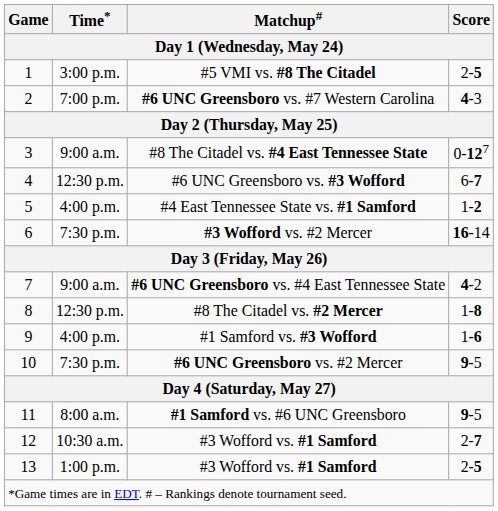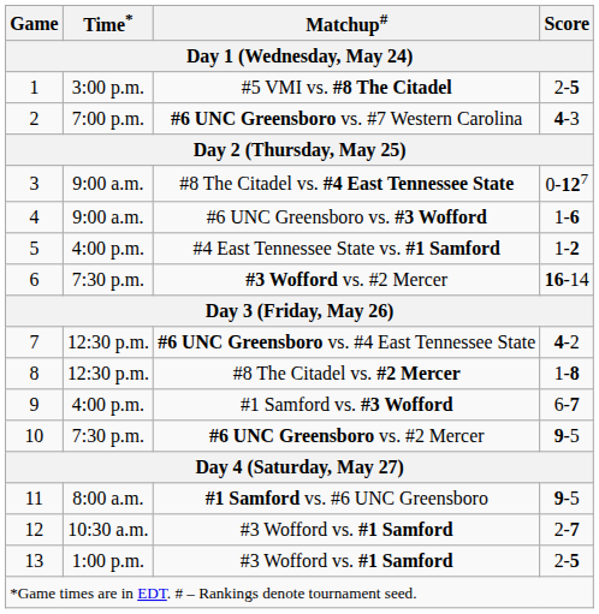#6 UNC Greensboro vs. #3 Wofford | Time*: 12:30 p.m. -> 9:00 a.m.
#6 UNC Greensboro vs. #3 Wofford | Score: 6-7 -> 1-6
#6 UNC Greensboro vs. #4 East Tennessee State | Time*: 9:00 a.m. -> 12:30 p.m.
#1 Samford vs. #3 Wofford | Score: 1-6 -> 6-7
